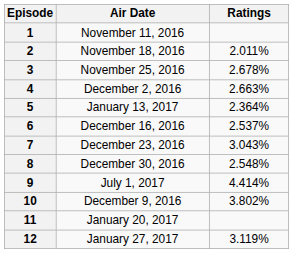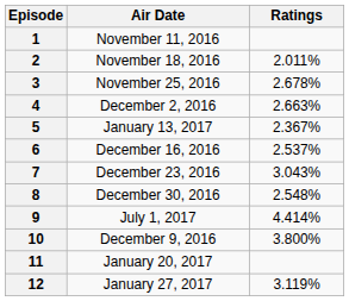5 | Ratings: 2.364% -> 2.367%
10 | Ratings: 3.802% -> 3.800%
